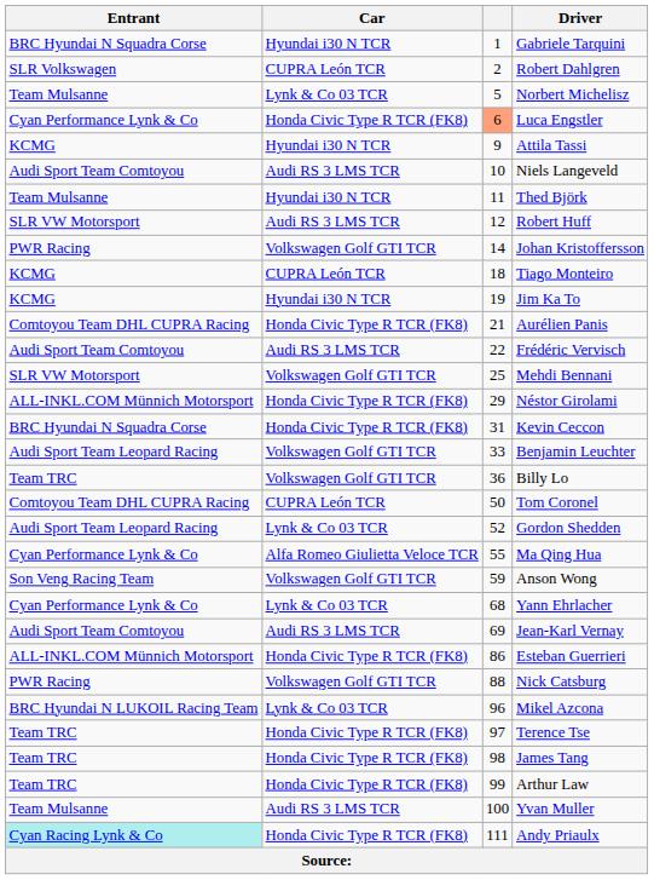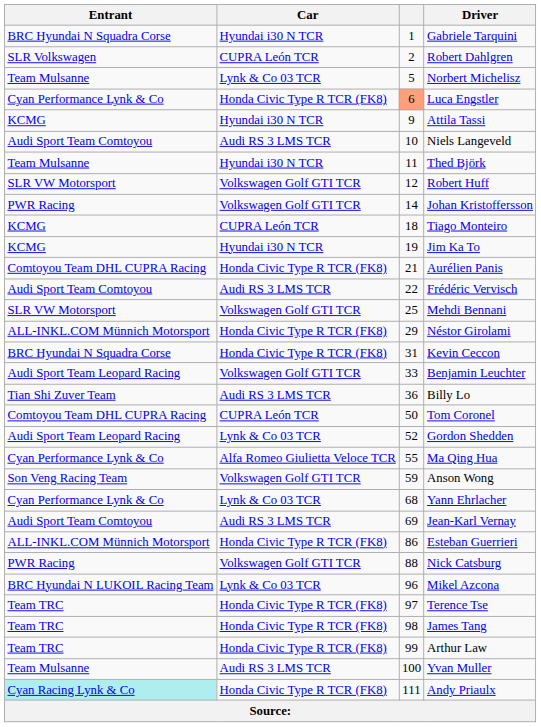Robert Huff | Car: Audi RS 3 LMS TCR -> Volkswagen Golf GTI TCR
Billy Lo | Entrant: Team TRC -> Tian Shi Zuver Team
Billy Lo | Car: Volkswagen Golf GTI TCR -> Audi RS 3 LMS TCR
